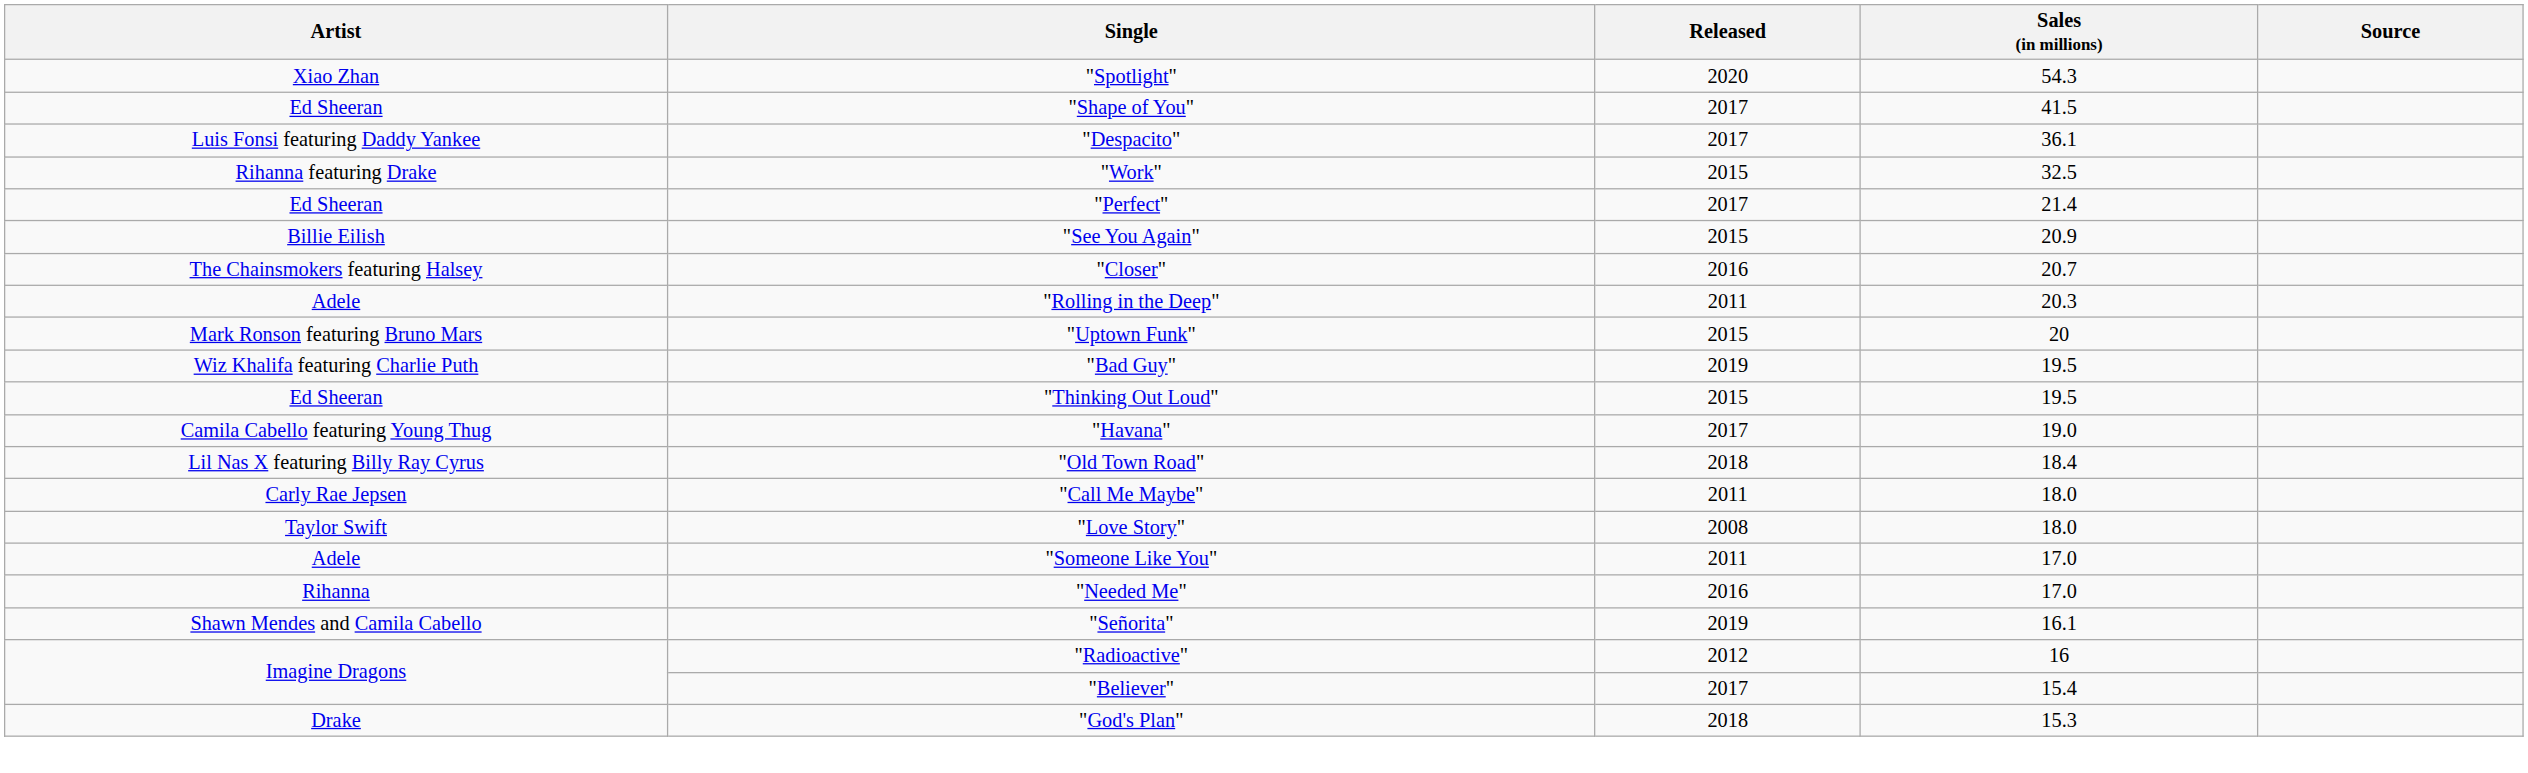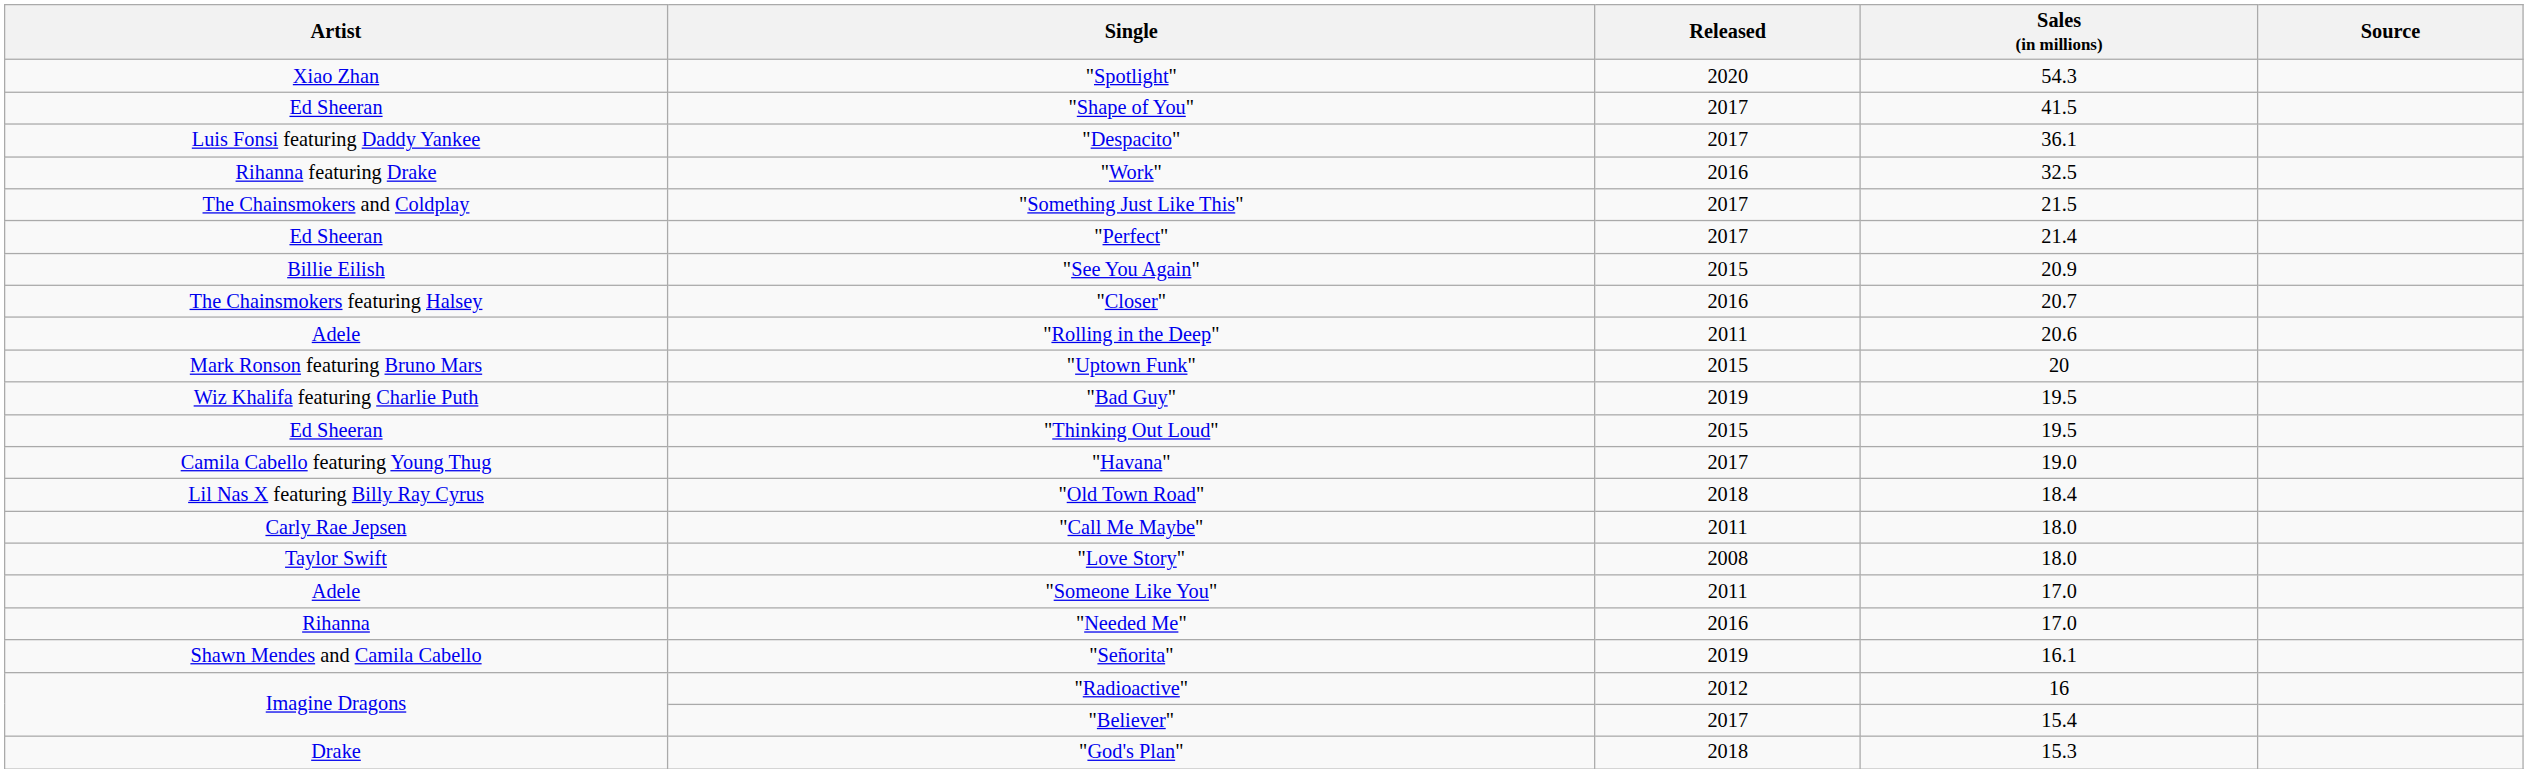"Work" | Released: 2015 -> 2016
+ row: The Chainsmokers and Coldplay | "Something Just Like This" | 2017 | 21.5
"Rolling in the Deep" | Sales (in millions): 20.3 -> 20.6
